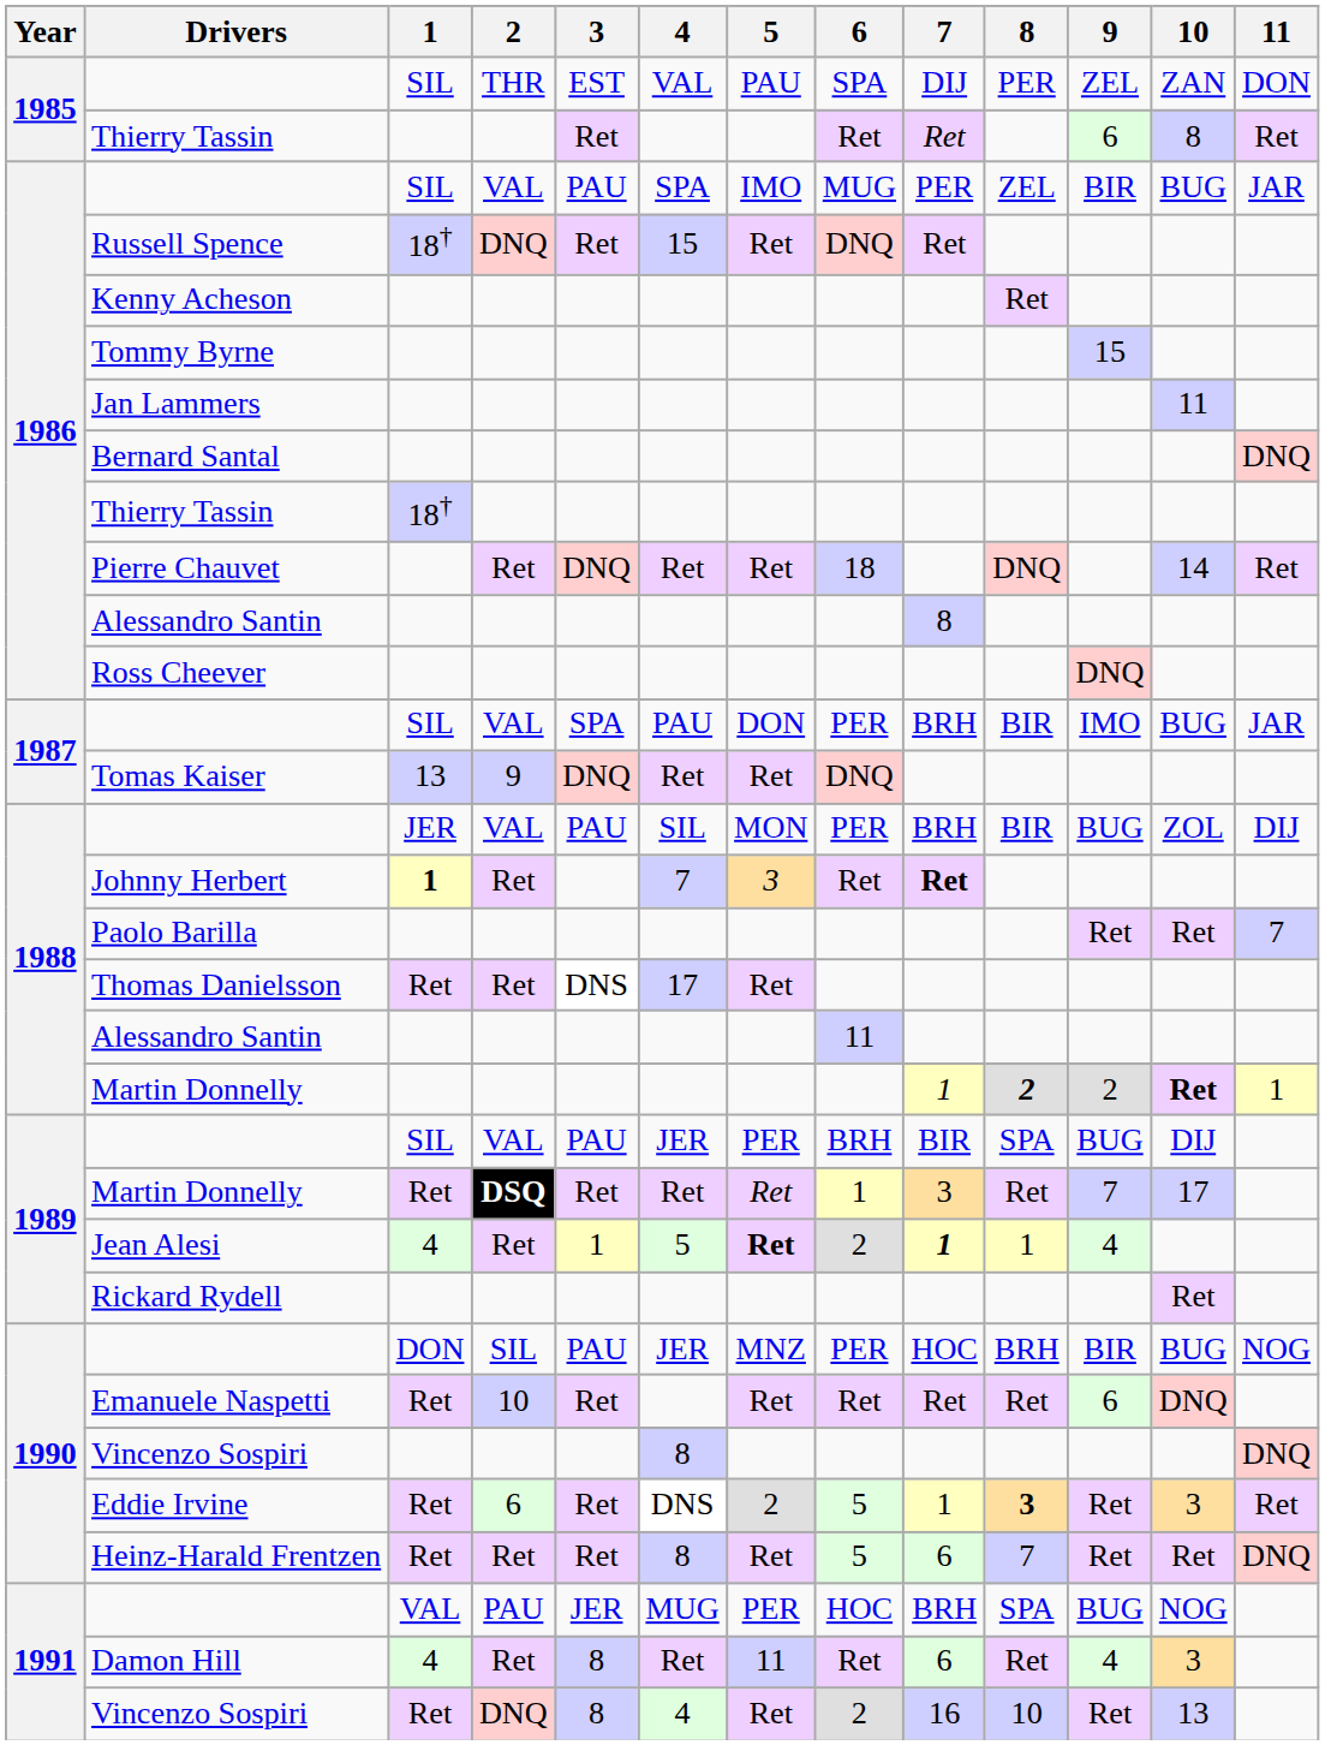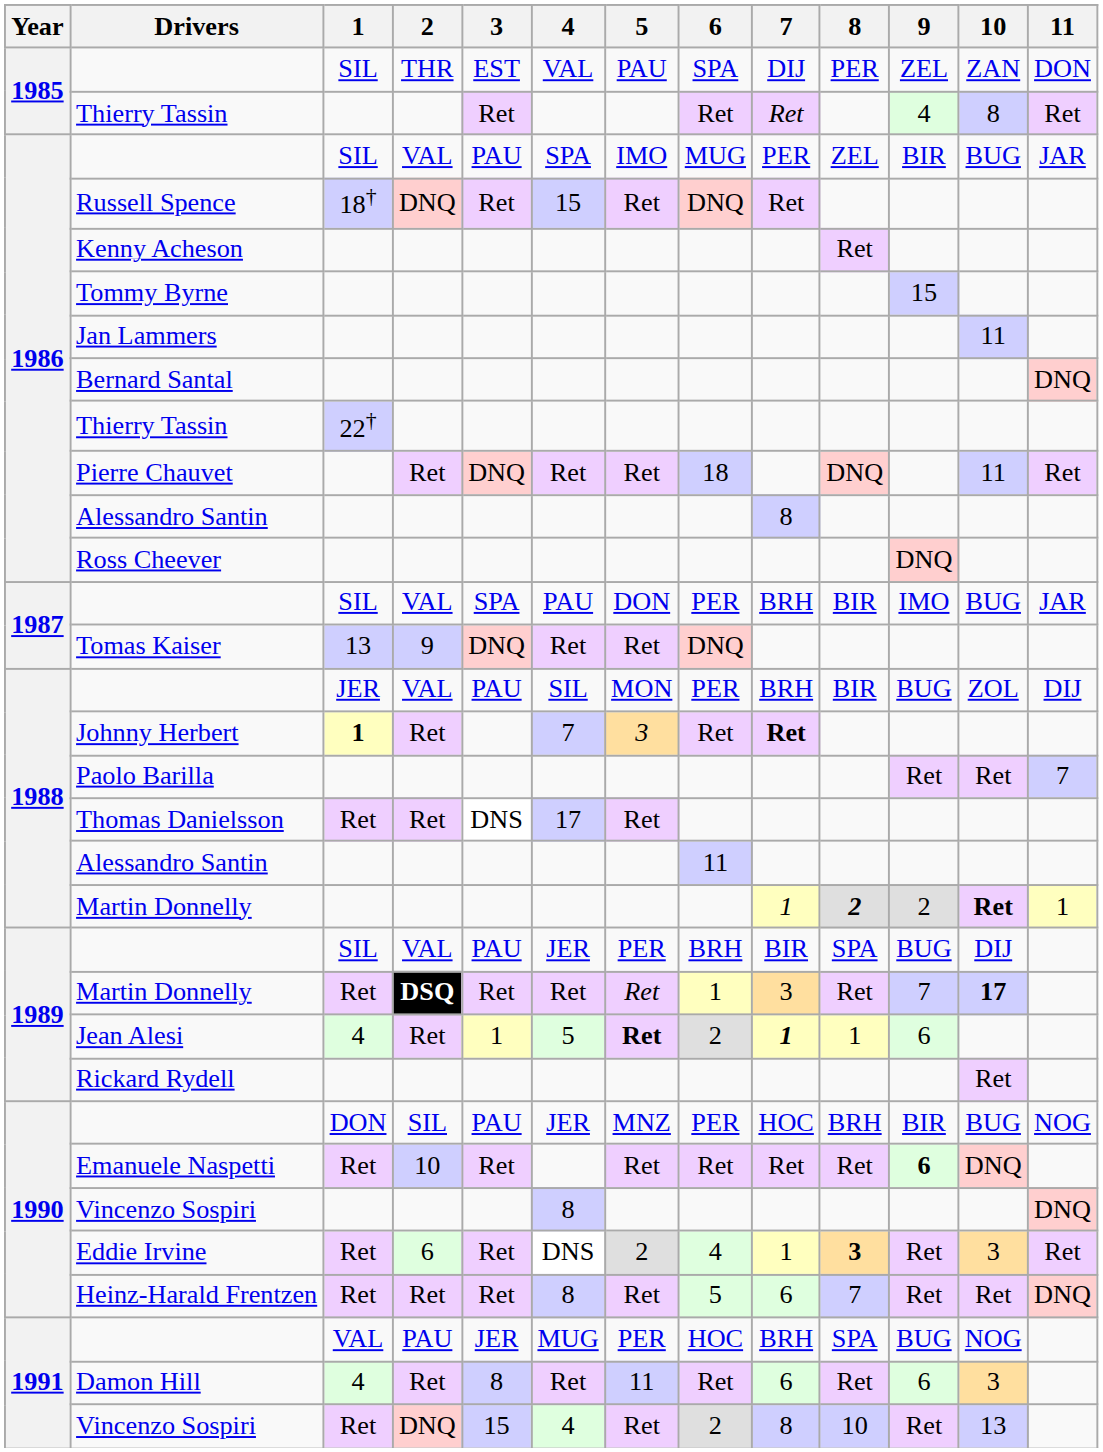1985 / Thierry Tassin | 9: 6 -> 4
1986 / Thierry Tassin | 1: 18† -> 22†
Pierre Chauvet | 10: 14 -> 11
1989 / Martin Donnelly | 10: normal -> bold
Jean Alesi | 9: 4 -> 6
Emanuele Naspetti | 9: normal -> bold
Eddie Irvine | 6: 5 -> 4
Damon Hill | 9: 4 -> 6
1991 / Vincenzo Sospiri | 3: 8 -> 15
1991 / Vincenzo Sospiri | 7: 16 -> 8
